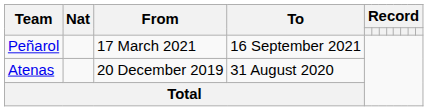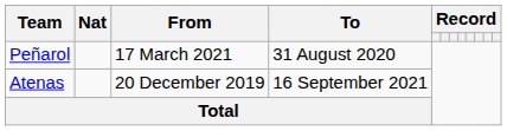Peñarol | To: 16 September 2021 -> 31 August 2020
Atenas | To: 31 August 2020 -> 16 September 2021
